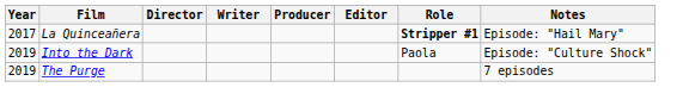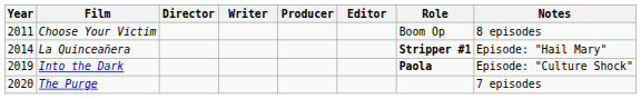+ row: 2011 | Choose Your Victim | Boom Op | 8 episodes
La Quinceañera | Year: 2017 -> 2014
Into the Dark | Role: normal -> bold
The Purge | Year: 2019 -> 2020
